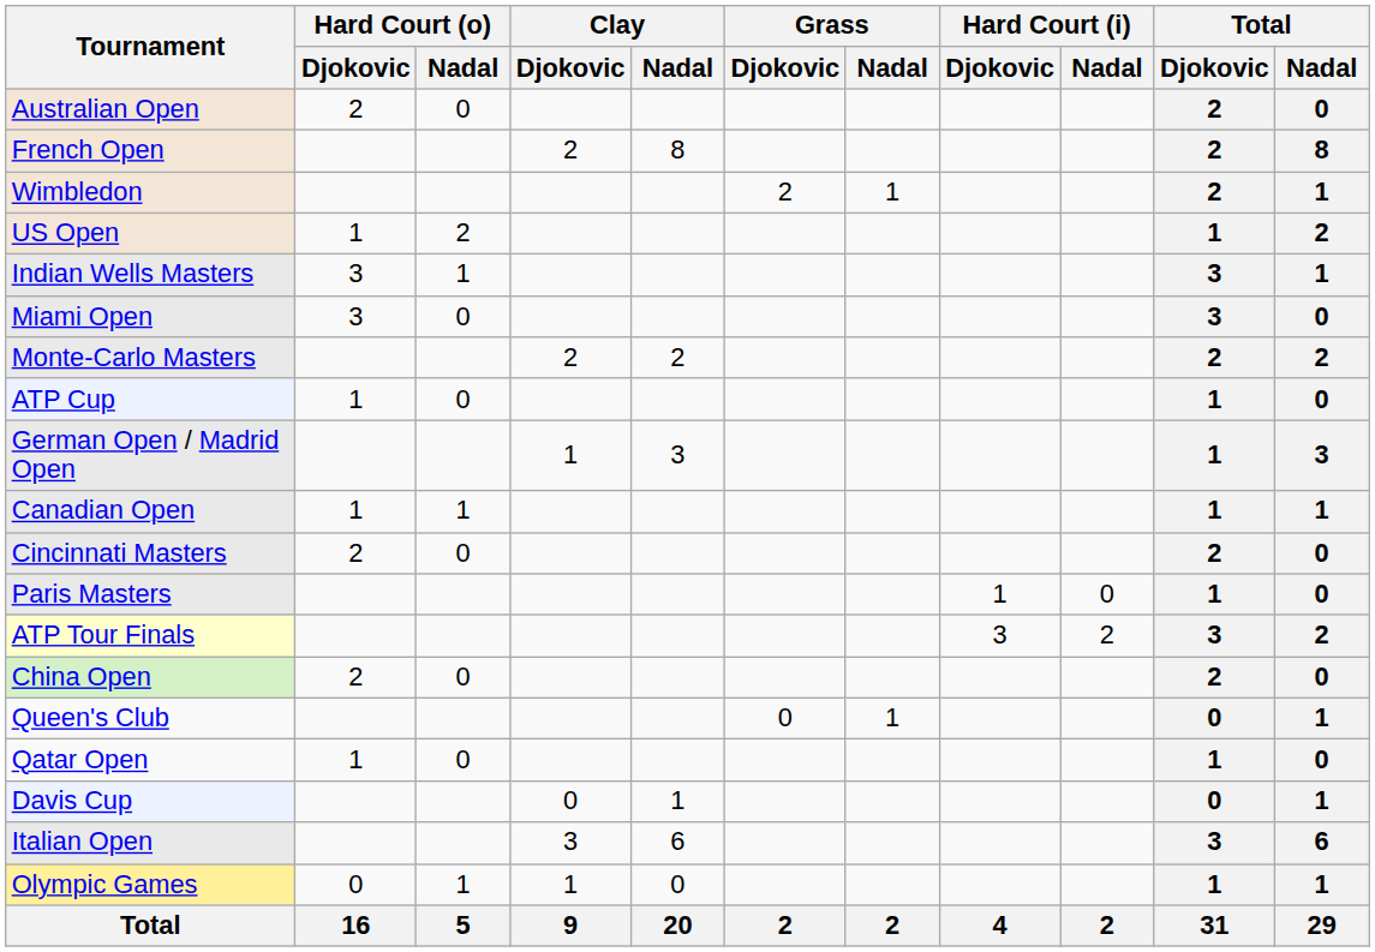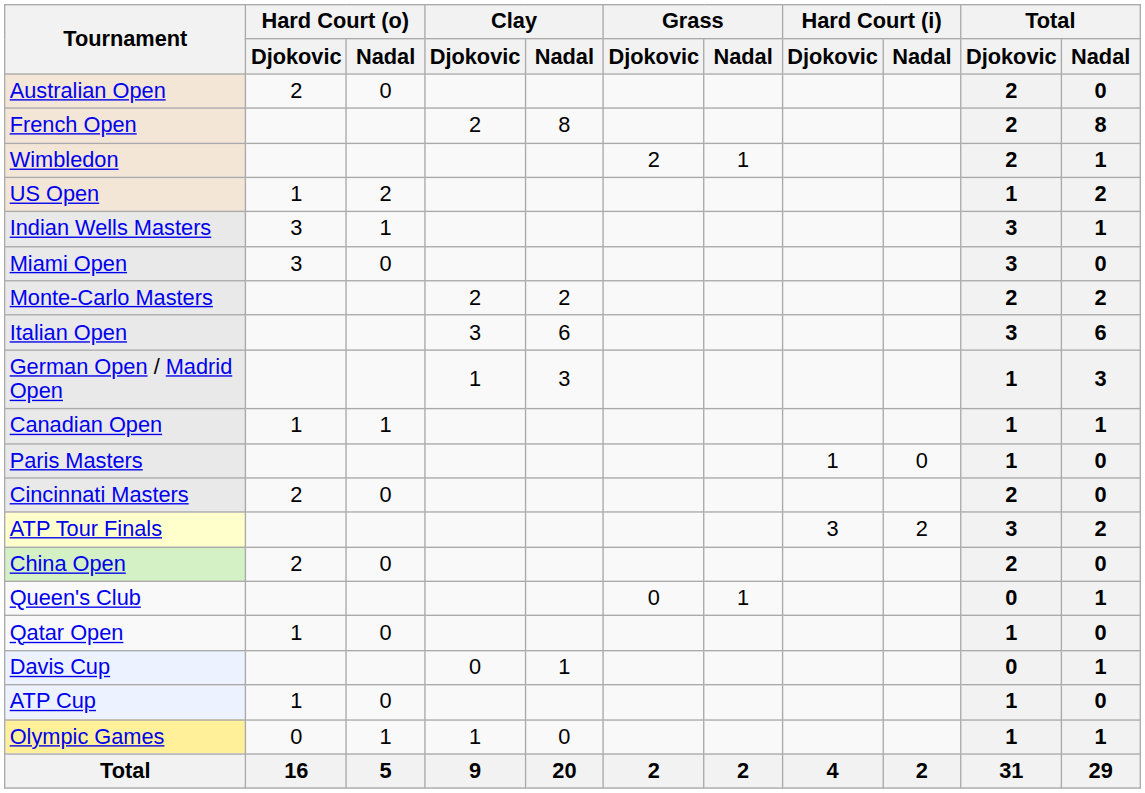rows swapped: Italian Open <-> ATP Cup
rows swapped: Cincinnati Masters <-> Paris Masters
